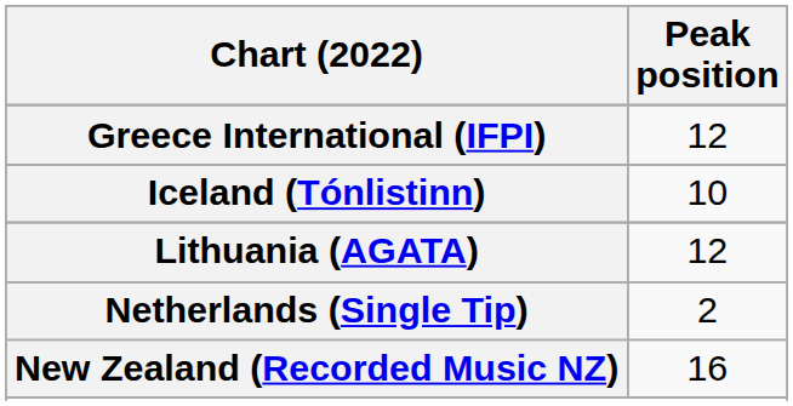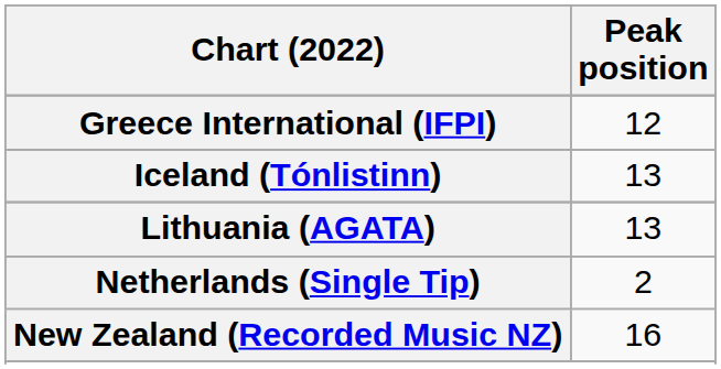Iceland (Tónlistinn) | Peak position: 10 -> 13
Lithuania (AGATA) | Peak position: 12 -> 13
